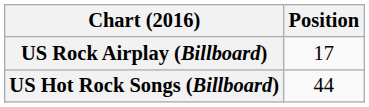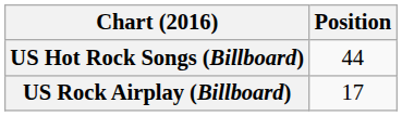rows swapped: US Hot Rock Songs (Billboard) <-> US Rock Airplay (Billboard)
